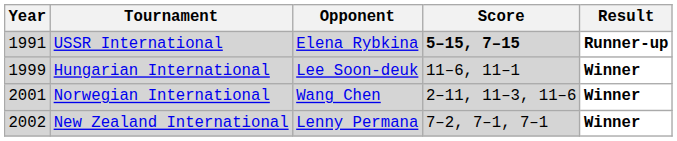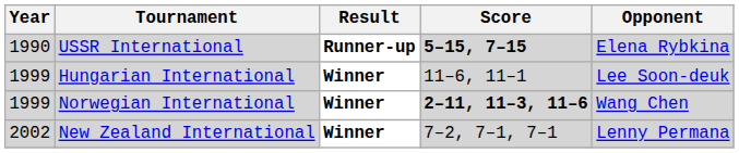columns swapped: Opponent <-> Result
USSR International | Year: 1991 -> 1990
Norwegian International | Year: 2001 -> 1999
Norwegian International | Score: normal -> bold
